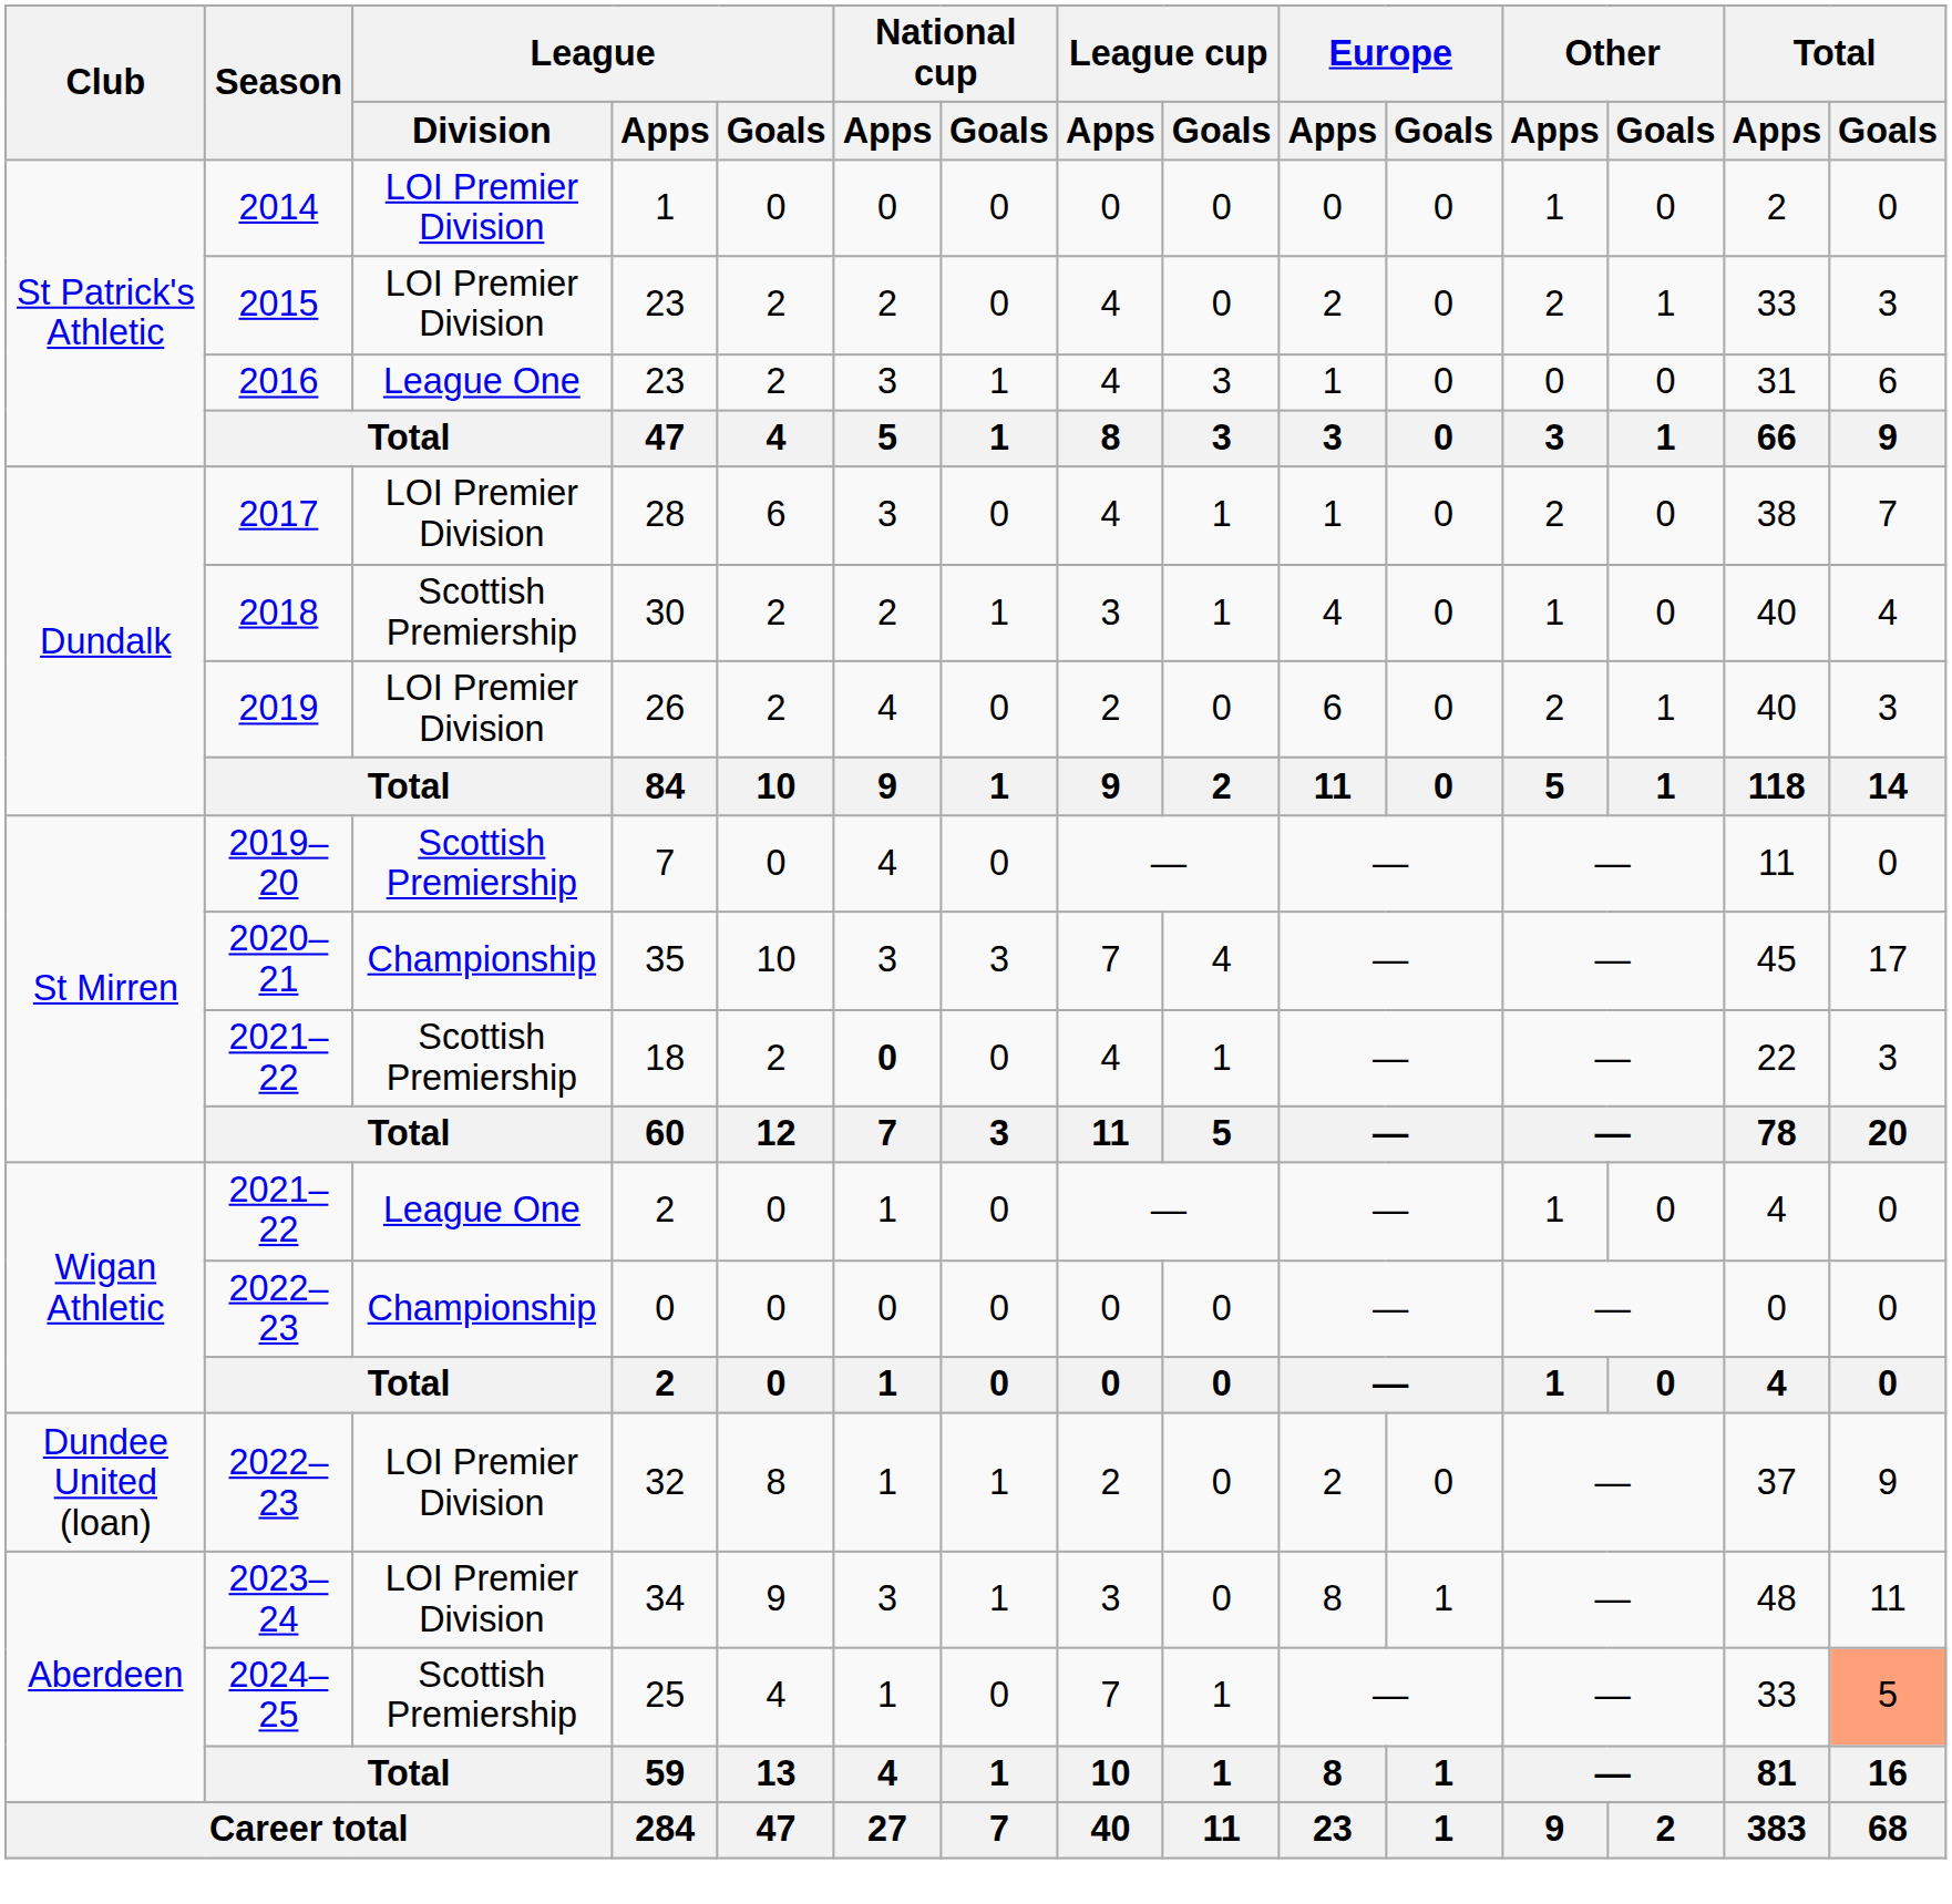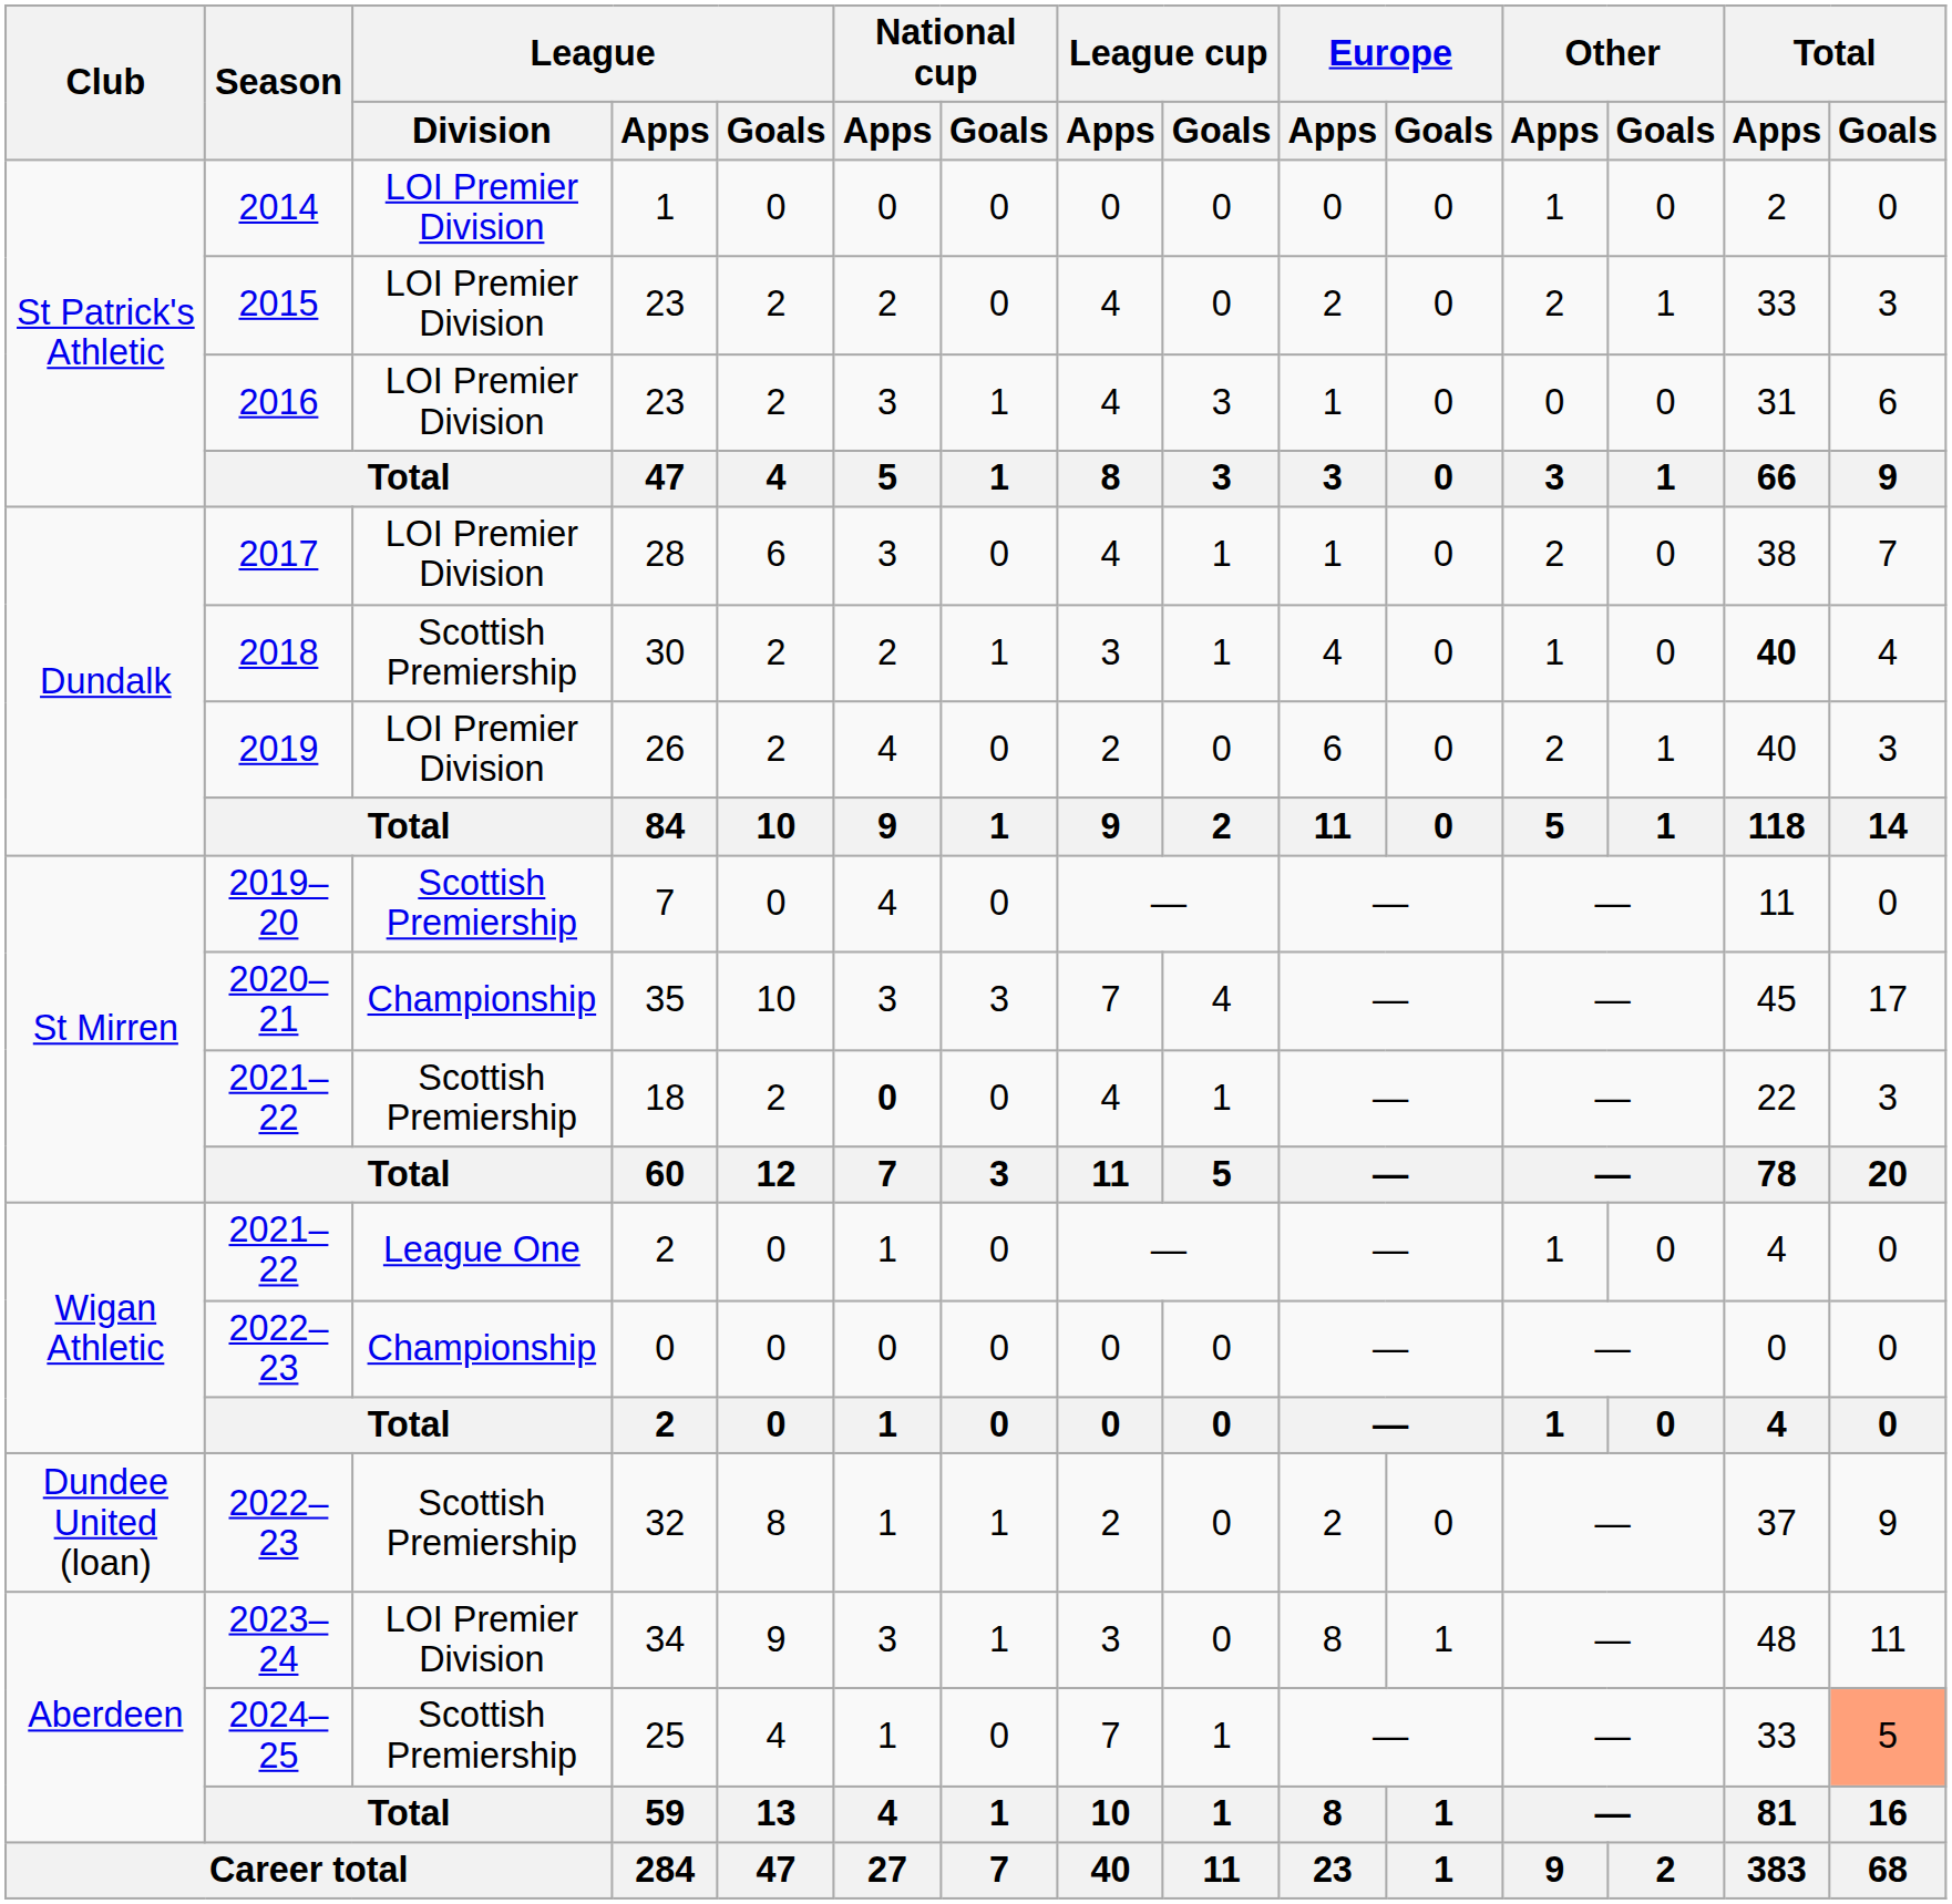2016 / 23 | League / Division: League One -> LOI Premier Division
30 | Total / Apps: normal -> bold
32 | League / Division: LOI Premier Division -> Scottish Premiership
